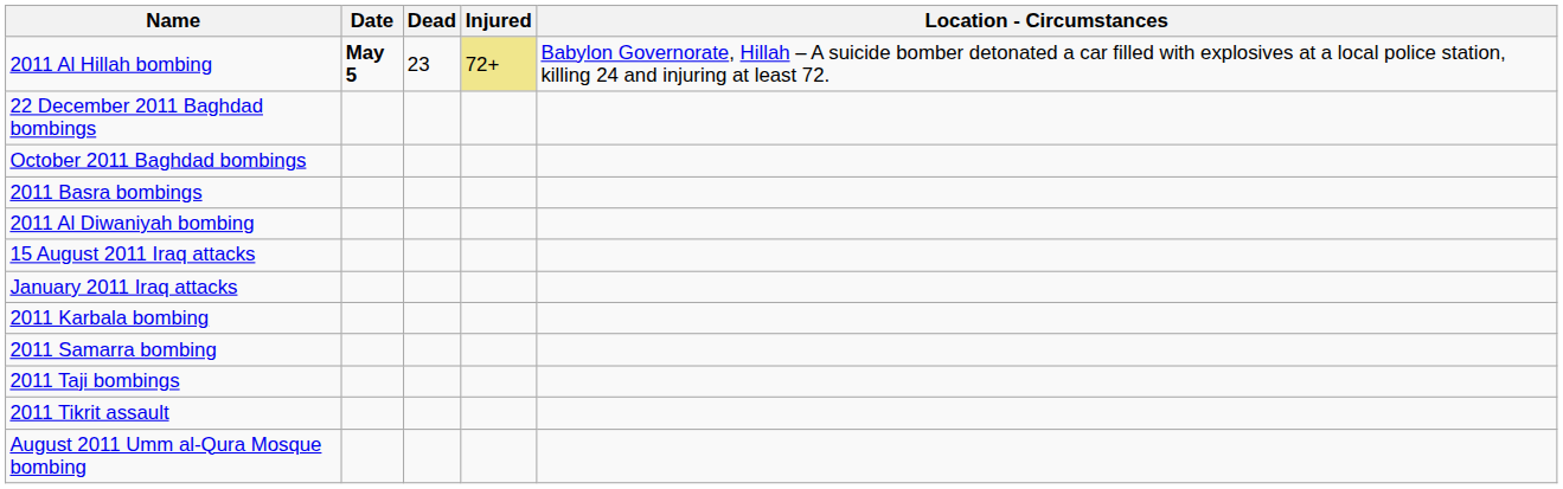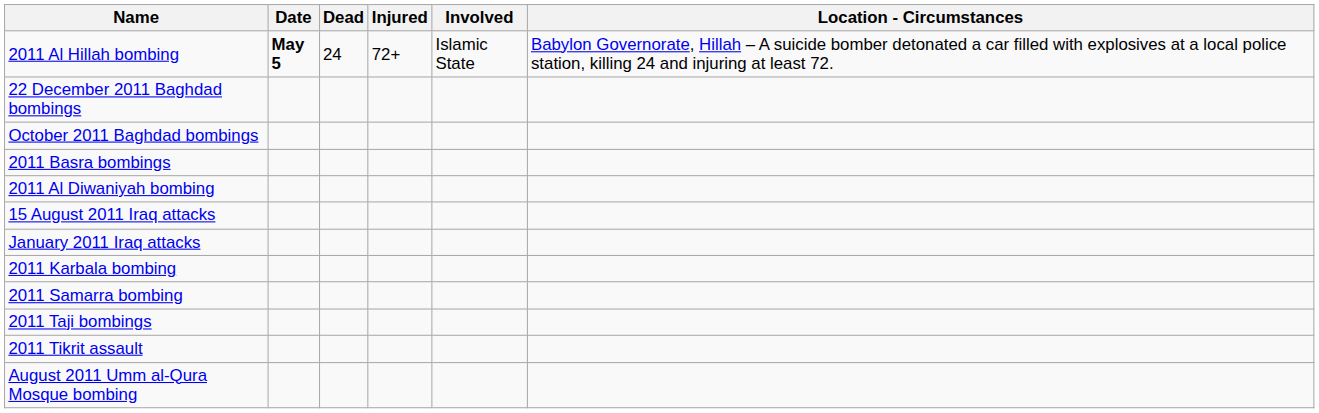+ column: Involved | Islamic State
2011 Al Hillah bombing | Dead: 23 -> 24
2011 Al Hillah bombing | Injured: khaki background -> no background
